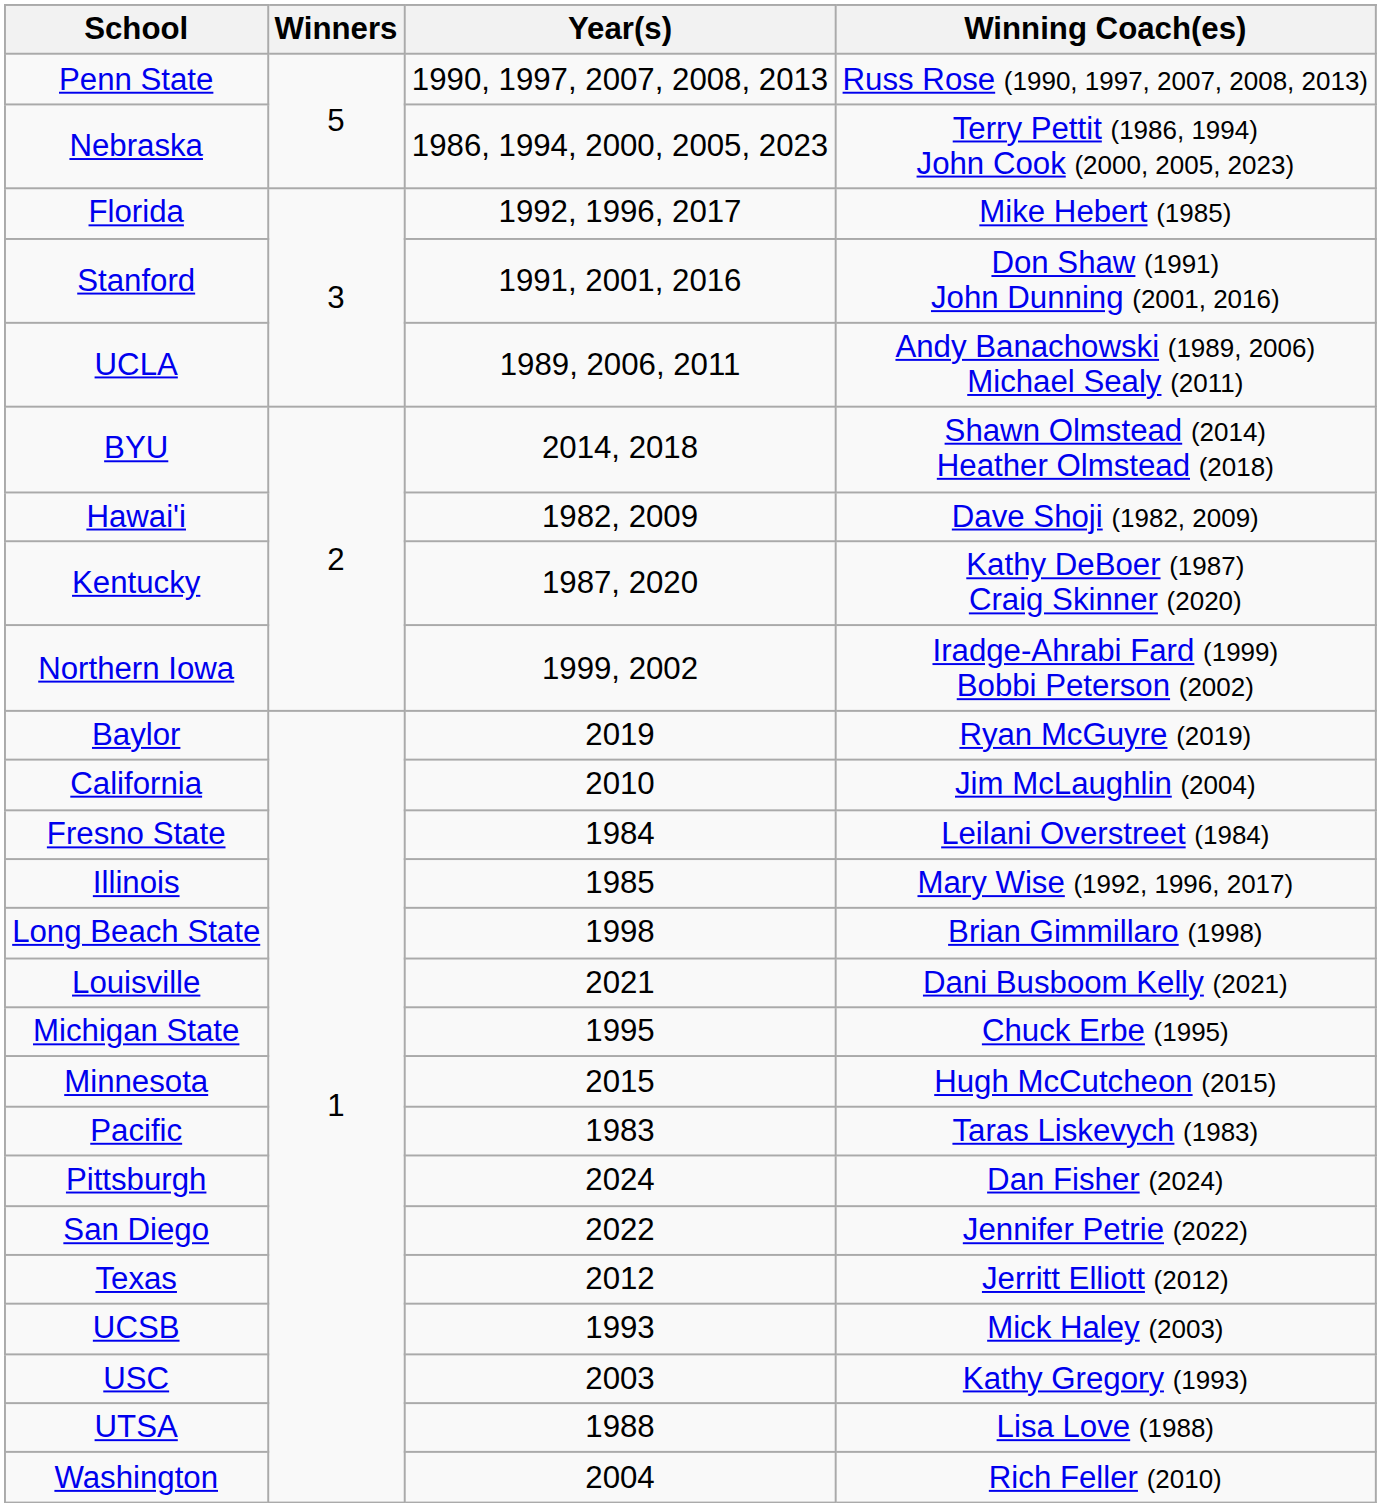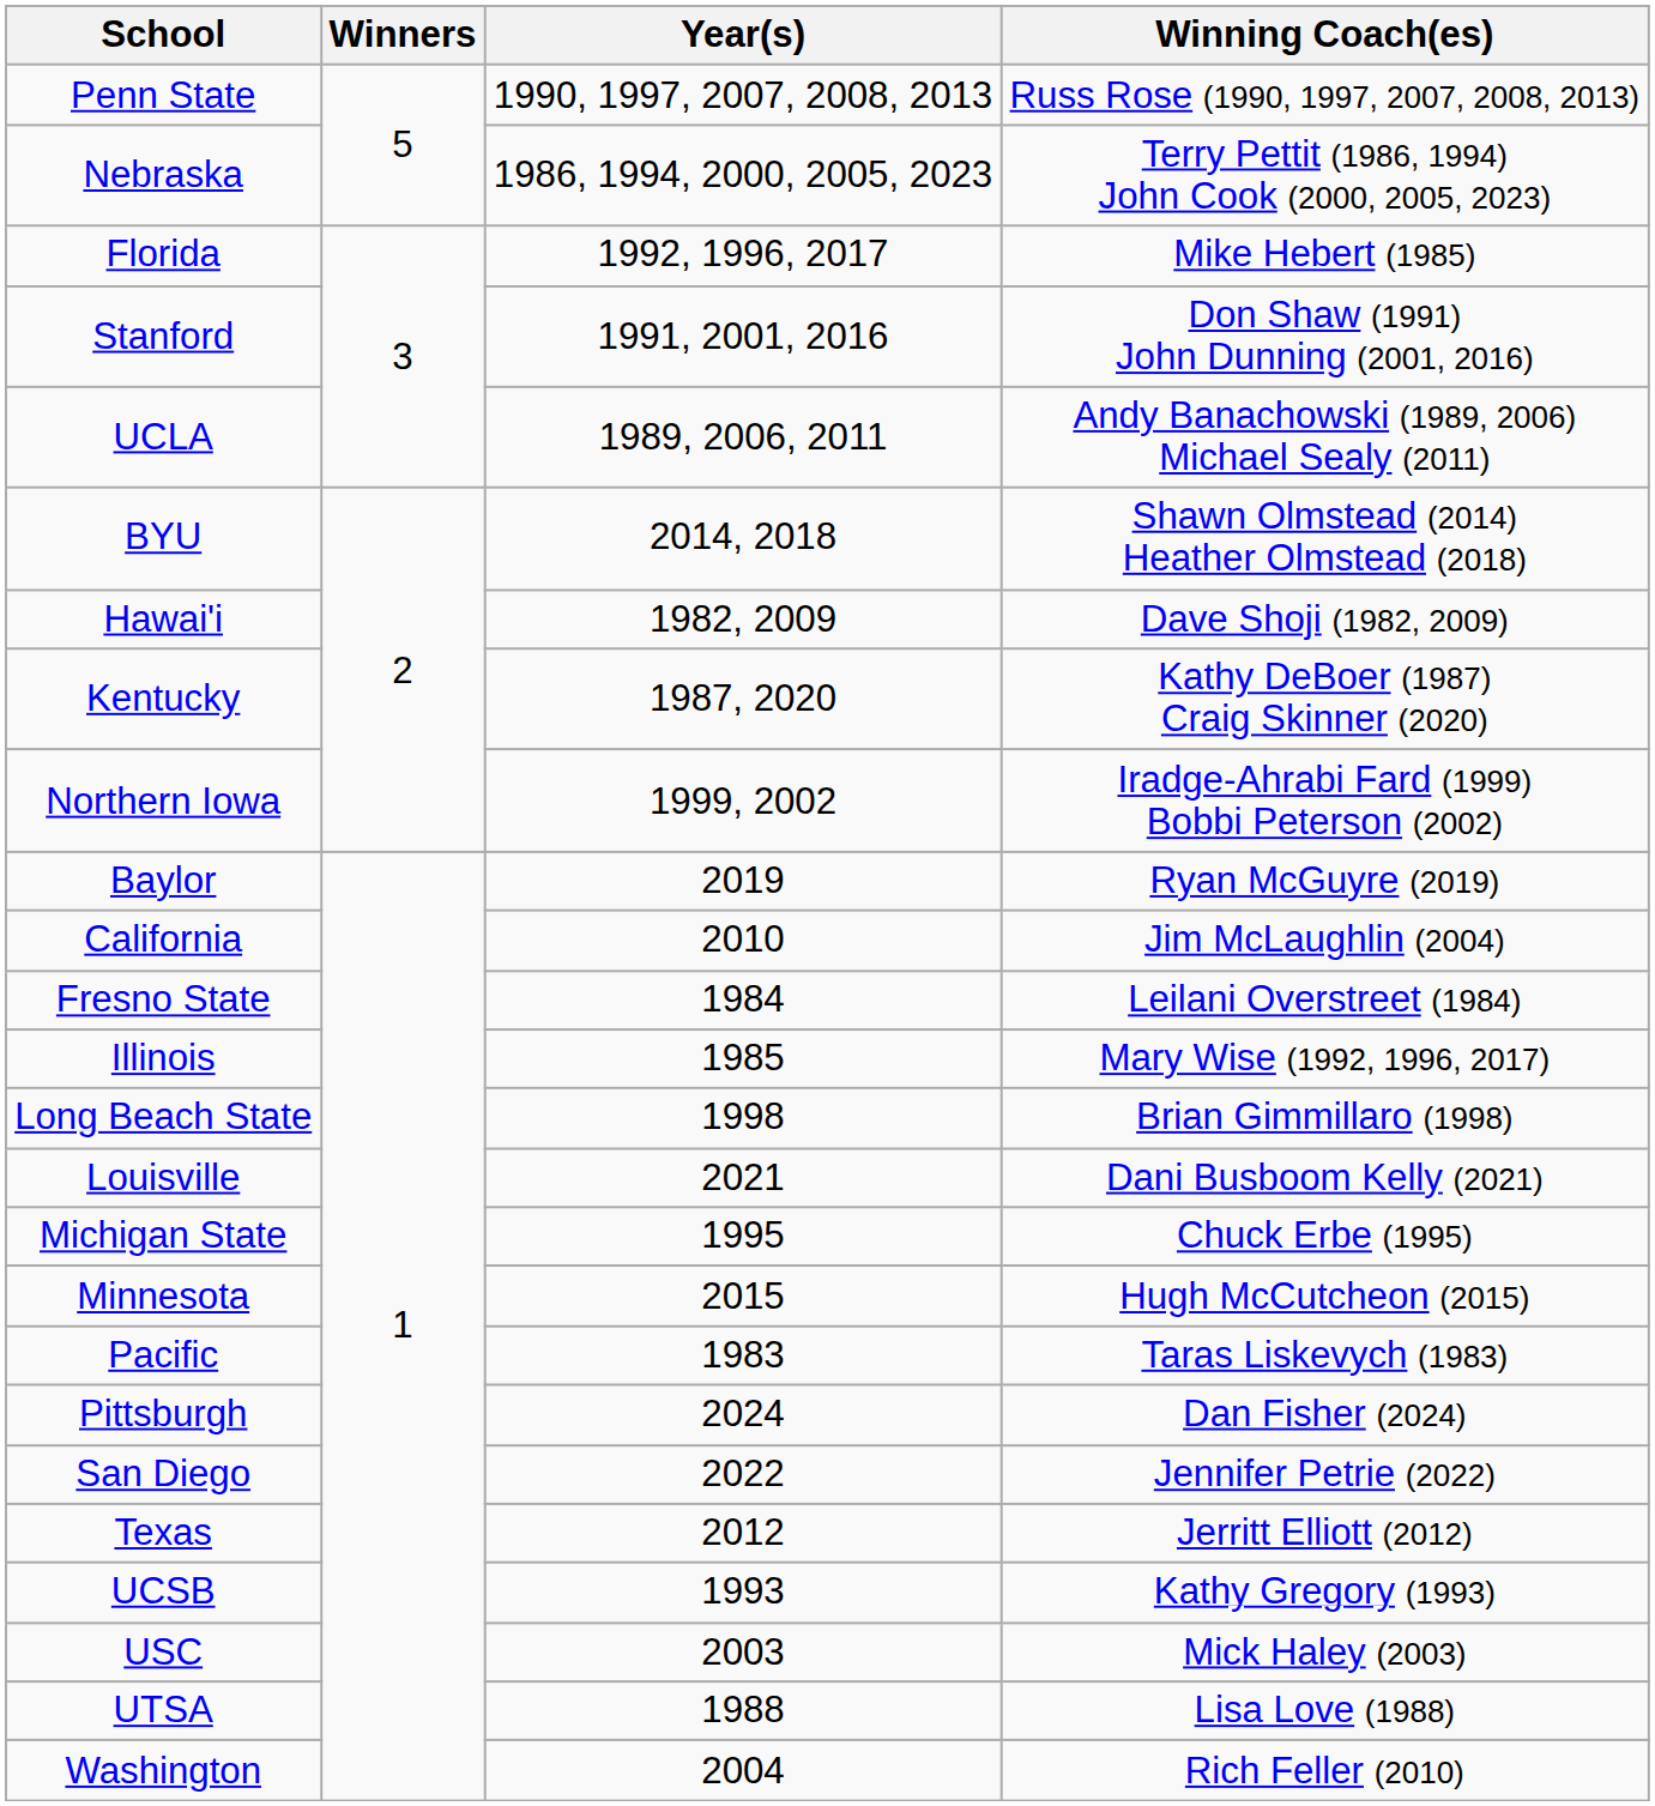UCSB | Winning Coach(es): Mick Haley (2003) -> Kathy Gregory (1993)
USC | Winning Coach(es): Kathy Gregory (1993) -> Mick Haley (2003)
